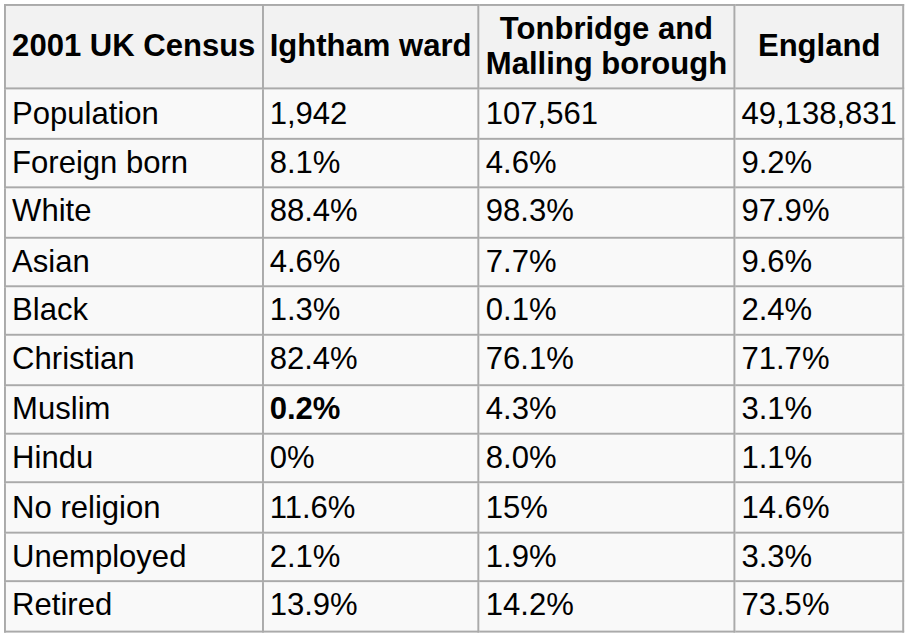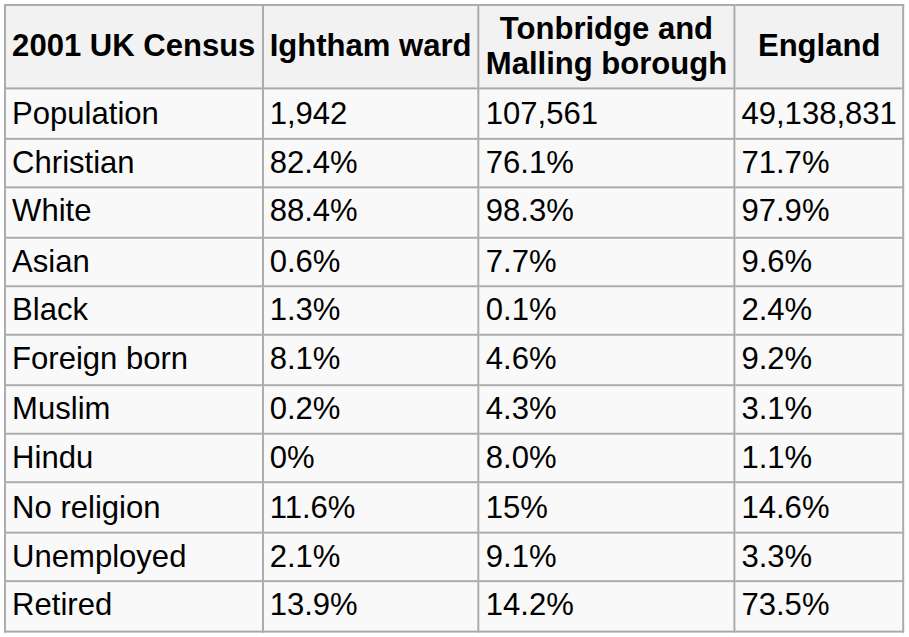rows swapped: Foreign born <-> Christian
Asian | Ightham ward: 4.6% -> 0.6%
Muslim | Ightham ward: bold -> normal
Unemployed | Tonbridge and Malling borough: 1.9% -> 9.1%
